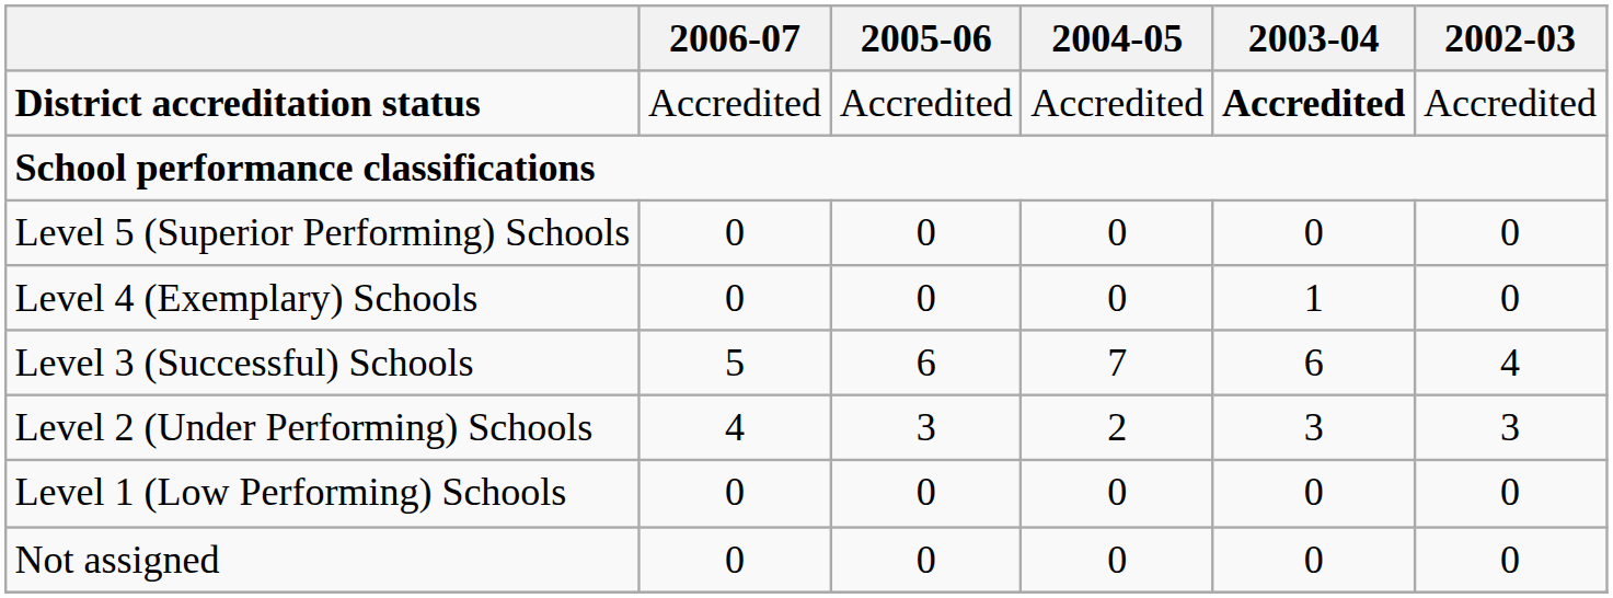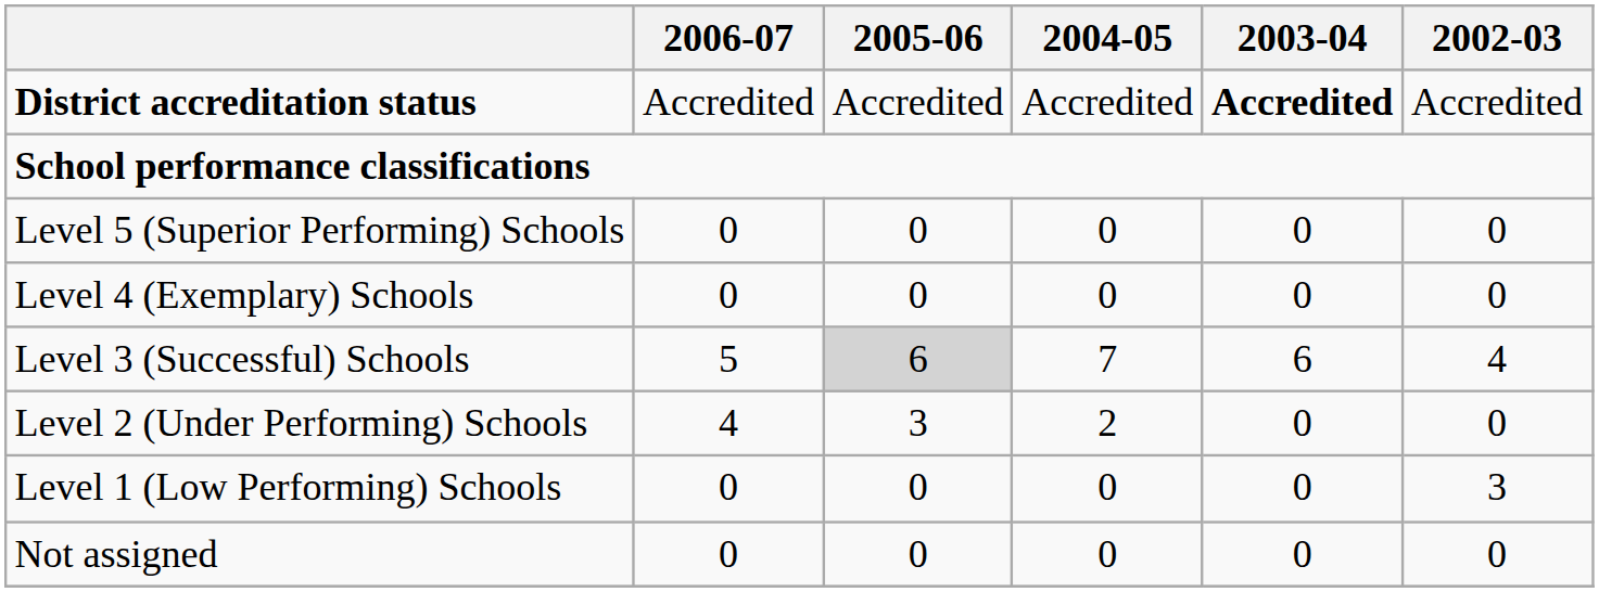Level 4 (Exemplary) Schools | 2003-04: 1 -> 0
Level 3 (Successful) Schools | 2005-06: no background -> lightgrey background
Level 2 (Under Performing) Schools | 2003-04: 3 -> 0
Level 2 (Under Performing) Schools | 2002-03: 3 -> 0
Level 1 (Low Performing) Schools | 2002-03: 0 -> 3
